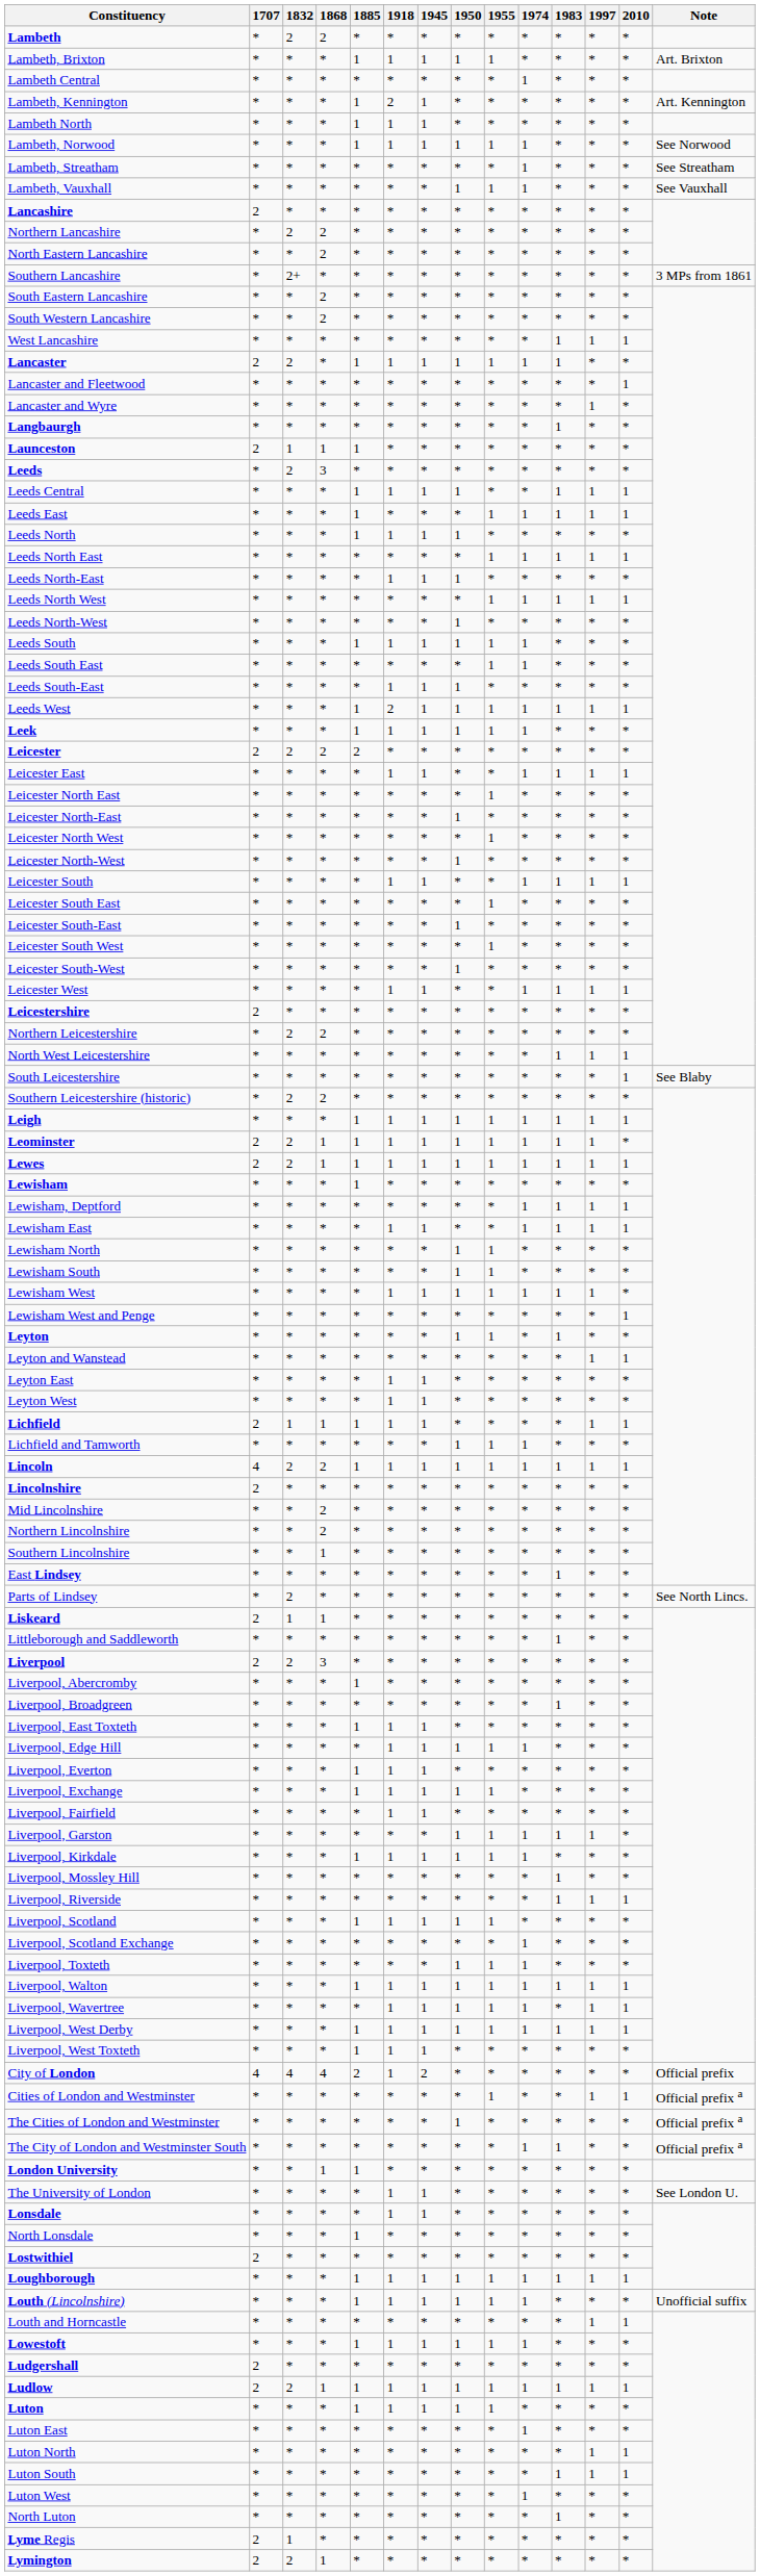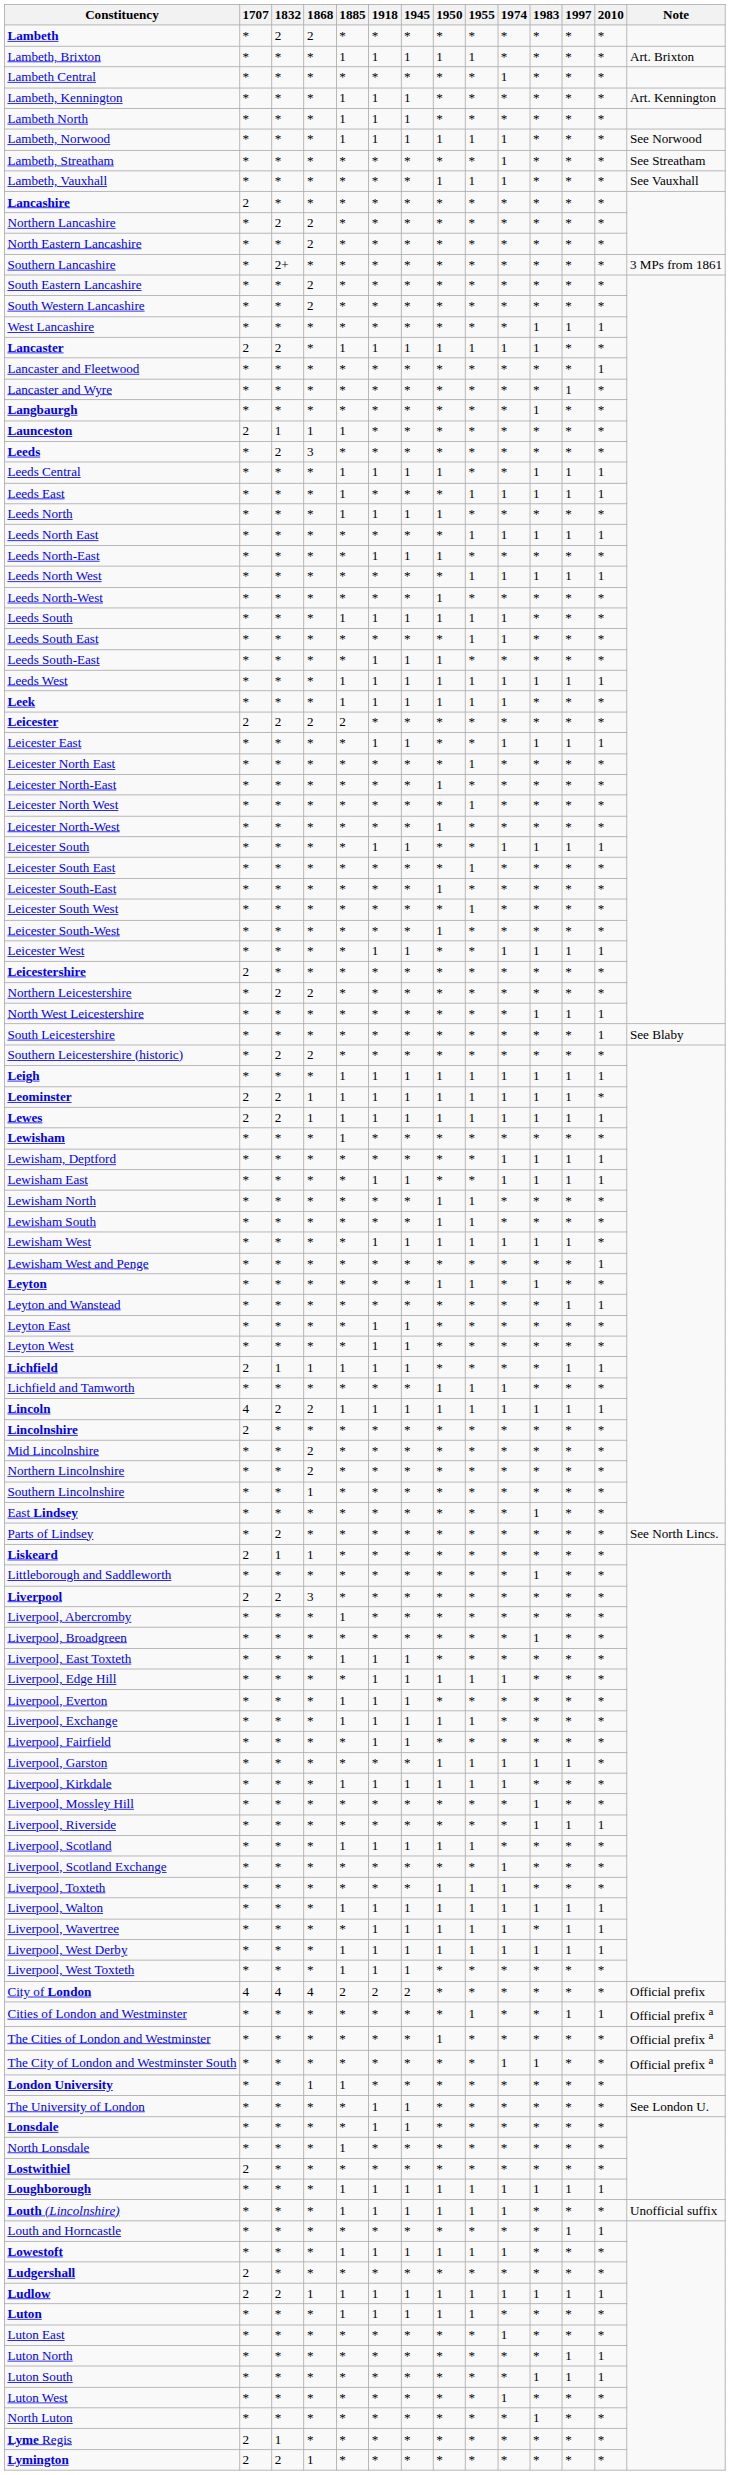Lambeth, Kennington | 1918: 2 -> 1
Leeds West | 1918: 2 -> 1
City of London | 1918: 1 -> 2
